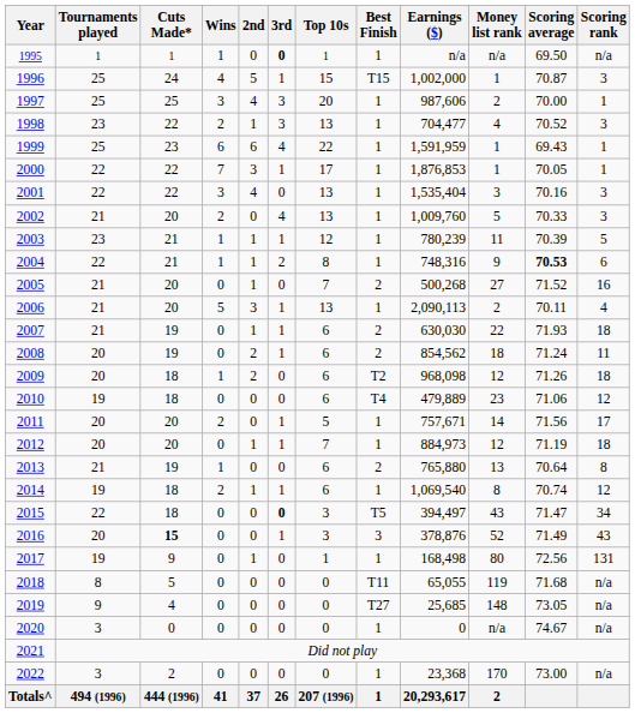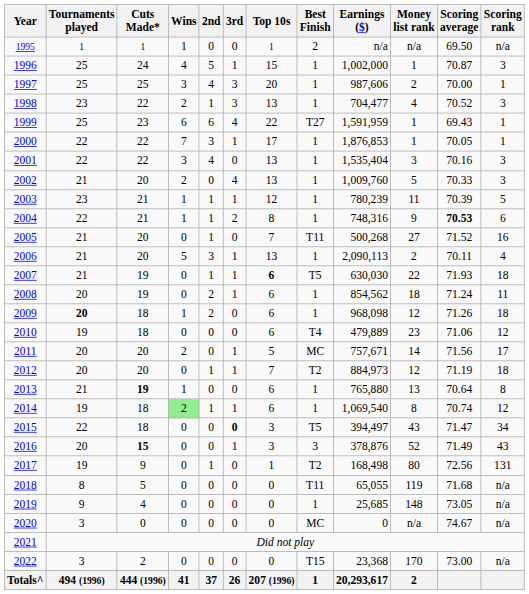1995 | 3rd: bold -> normal
1995 | Best Finish: 1 -> 2
1996 | Best Finish: T15 -> 1
1999 | Best Finish: 1 -> T27
2005 | Best Finish: 2 -> T11
2007 | Top 10s: normal -> bold
2007 | Best Finish: 2 -> T5
2008 | Best Finish: 2 -> 1
2009 | Tournaments played: normal -> bold
2009 | Best Finish: T2 -> 1
2011 | Best Finish: 1 -> MC
2012 | Best Finish: 1 -> T2
2013 | Cuts Made*: normal -> bold
2013 | Best Finish: 2 -> 1
2014 | Wins: no background -> lightgreen background
2017 | Best Finish: 1 -> T2
2019 | Best Finish: T27 -> 1
2020 | Best Finish: 1 -> MC
2022 | Best Finish: 1 -> T15
